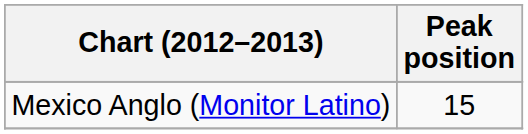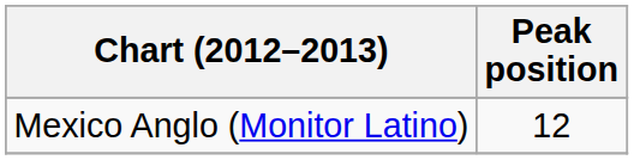Mexico Anglo (Monitor Latino) | Peak position: 15 -> 12
